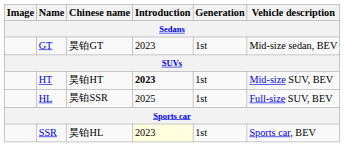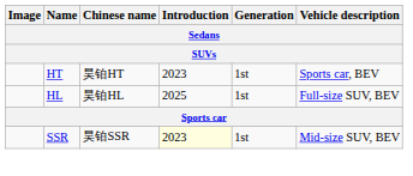- row: GT | 昊铂GT | 2023 | 1st | Mid-size sedan, BEV
HT | Introduction: bold -> normal
HT | Vehicle description: Mid-size SUV, BEV -> Sports car, BEV
HL | Chinese name: 昊铂SSR -> 昊铂HL
SSR | Chinese name: 昊铂HL -> 昊铂SSR
SSR | Vehicle description: Sports car, BEV -> Mid-size SUV, BEV
